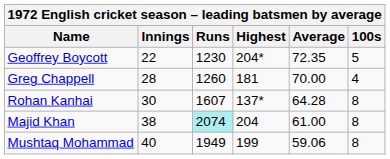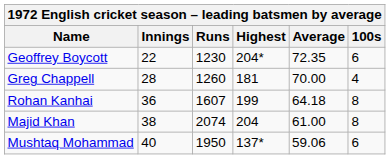Geoffrey Boycott | 100s: 5 -> 6
Rohan Kanhai | Innings: 30 -> 36
Rohan Kanhai | Highest: 137* -> 199
Rohan Kanhai | Average: 64.28 -> 64.18
Majid Khan | Runs: paleturquoise background -> no background
Mushtaq Mohammad | Runs: 1949 -> 1950
Mushtaq Mohammad | Highest: 199 -> 137*
Mushtaq Mohammad | 100s: 8 -> 6
